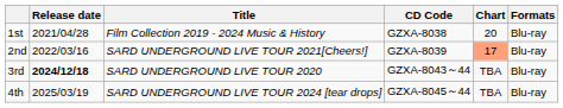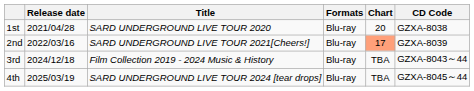columns swapped: CD Code <-> Formats
1st | Title: Film Collection 2019 - 2024 Music & History -> SARD UNDERGROUND LIVE TOUR 2020
3rd | Release date: bold -> normal
3rd | Title: SARD UNDERGROUND LIVE TOUR 2020 -> Film Collection 2019 - 2024 Music & History
